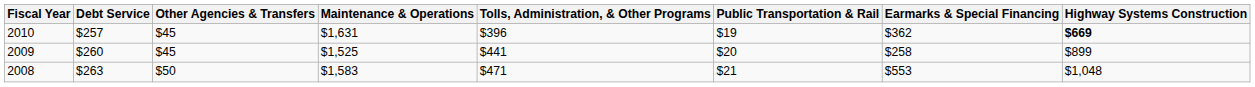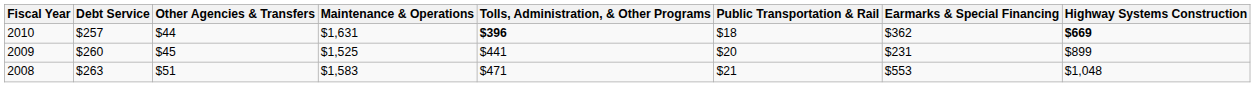2010 | Other Agencies & Transfers: $45 -> $44
2010 | Tolls, Administration, & Other Programs: normal -> bold
2010 | Public Transportation & Rail: $19 -> $18
2009 | Earmarks & Special Financing: $258 -> $231
2008 | Other Agencies & Transfers: $50 -> $51
